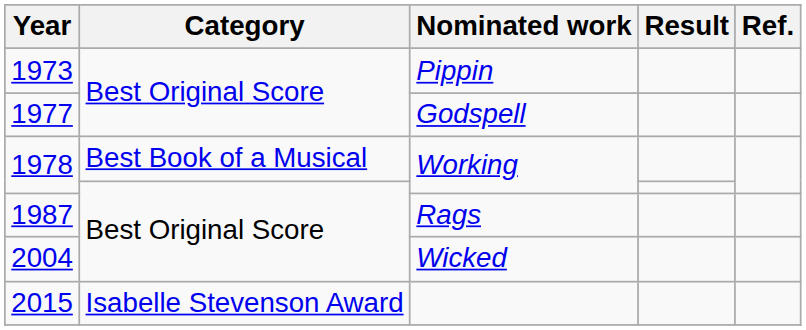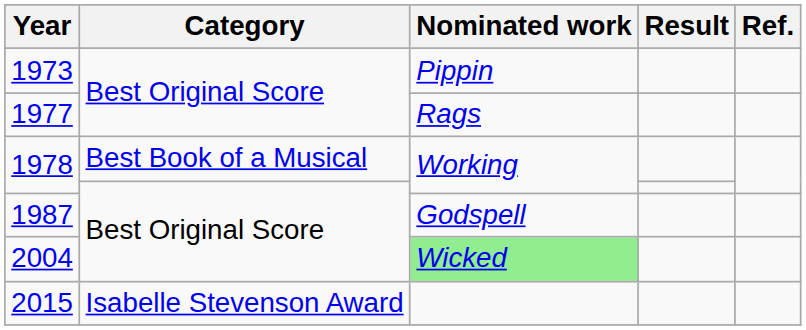1977 | Nominated work: Godspell -> Rags
1987 | Nominated work: Rags -> Godspell
2004 | Nominated work: no background -> lightgreen background
